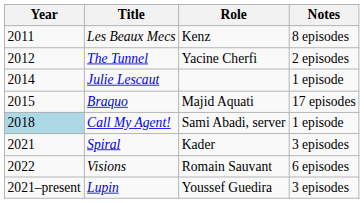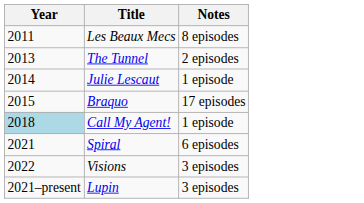- column: Role | Kenz | Yacine Cherfi | Majid Aquati | Sami Abadi, server | Kader | Romain Sauvant | Youssef Guedira
The Tunnel | Year: 2012 -> 2013
Spiral | Notes: 3 episodes -> 6 episodes
Visions | Notes: 6 episodes -> 3 episodes
